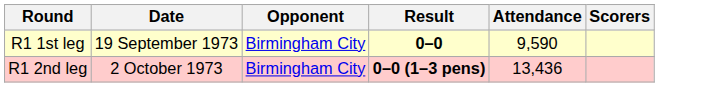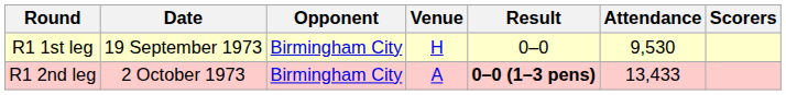+ column: Venue | H | A
R1 1st leg | Result: bold -> normal
R1 1st leg | Attendance: 9,590 -> 9,530
R1 2nd leg | Attendance: 13,436 -> 13,433
